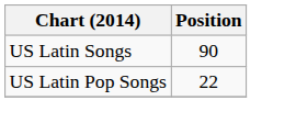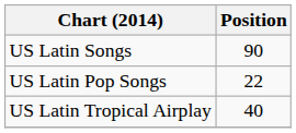+ row: US Latin Tropical Airplay | 40
